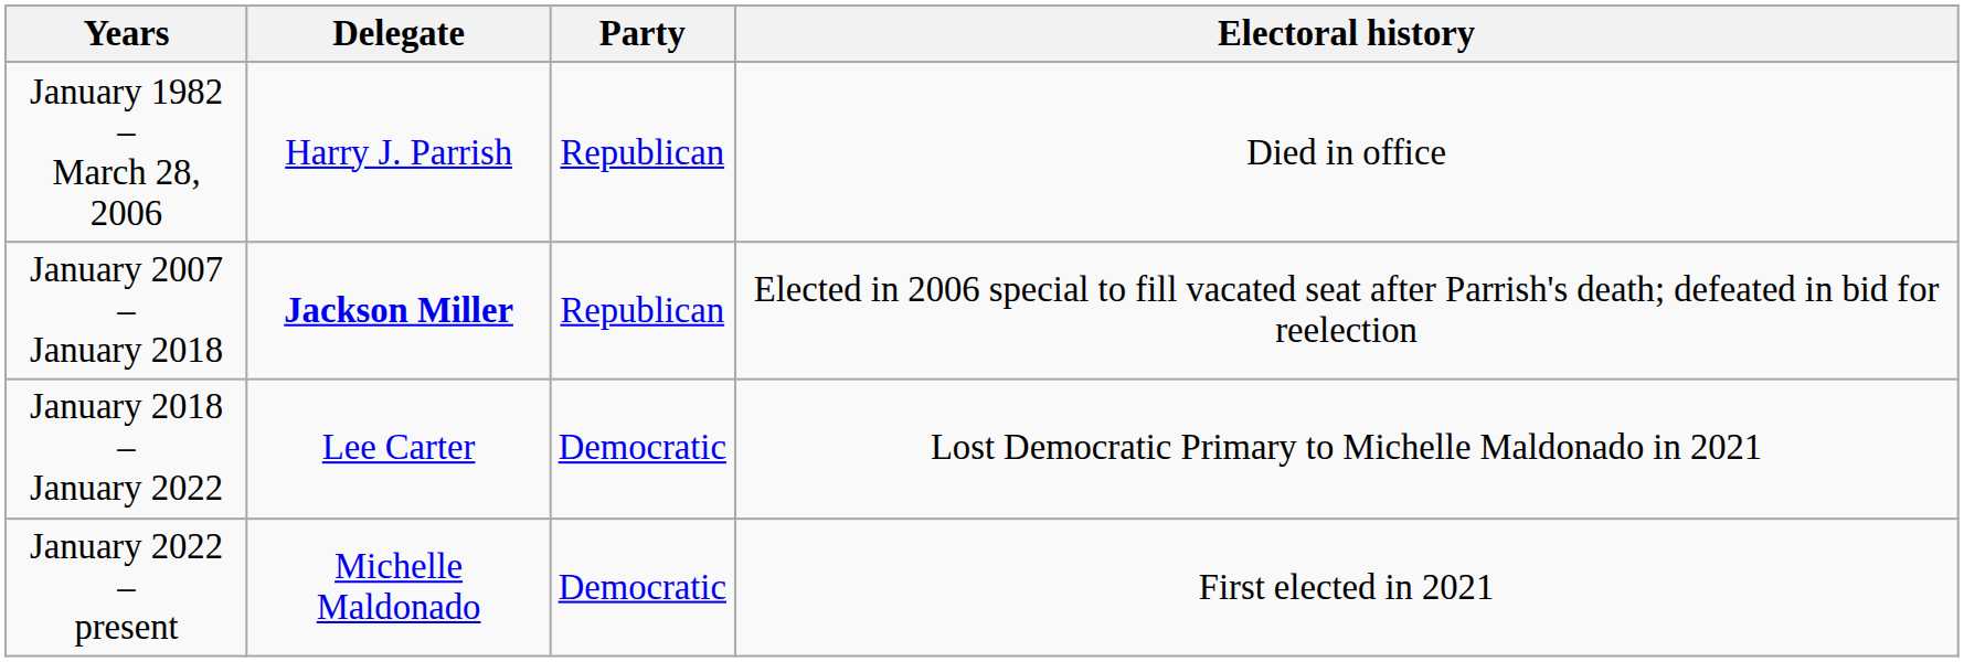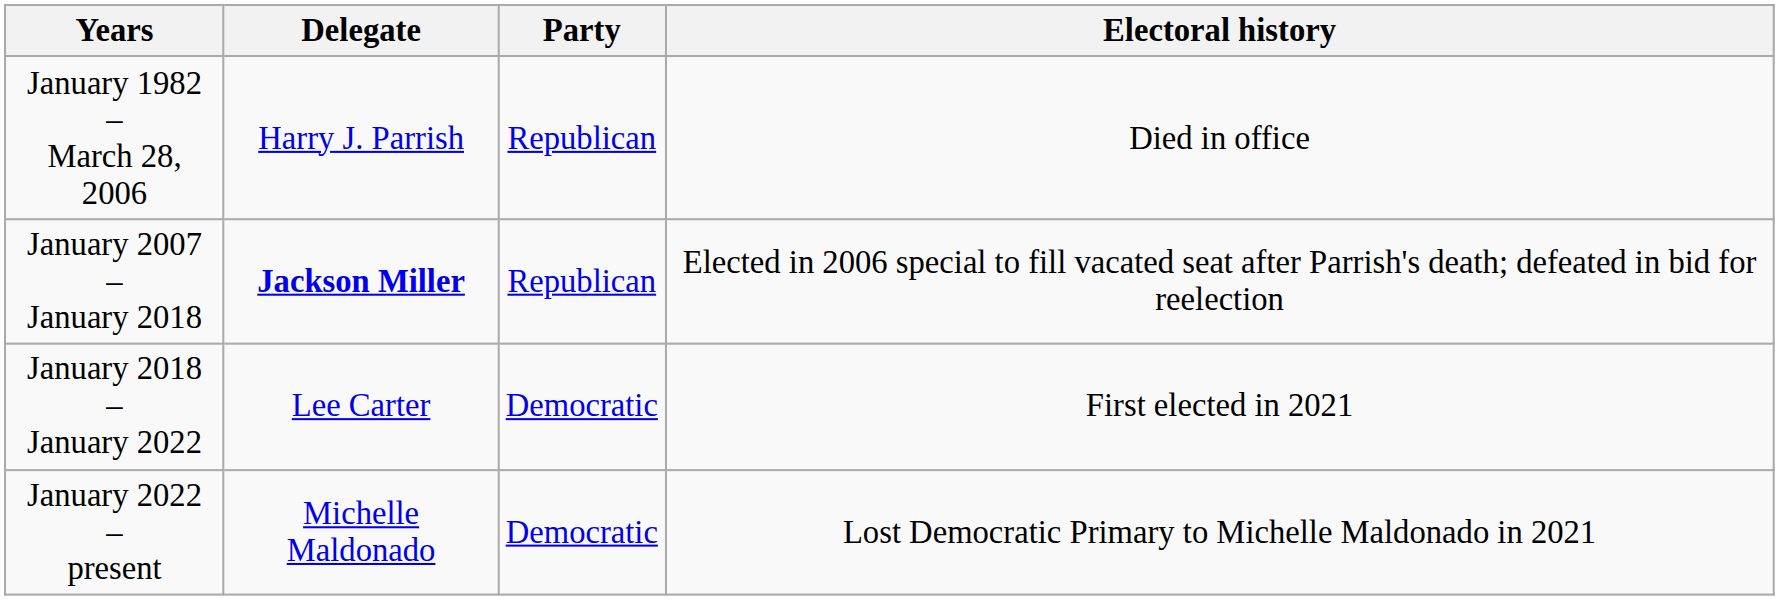January 2018 – January 2022 | Electoral history: Lost Democratic Primary to Michelle Maldonado in 2021 -> First elected in 2021
January 2022 – present | Electoral history: First elected in 2021 -> Lost Democratic Primary to Michelle Maldonado in 2021
